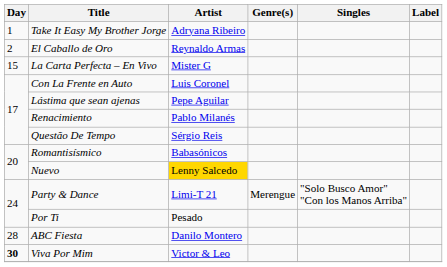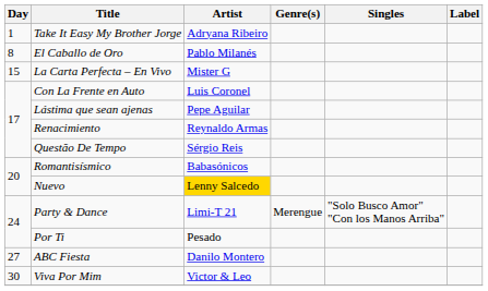El Caballo de Oro | Day: 2 -> 8
El Caballo de Oro | Artist: Reynaldo Armas -> Pablo Milanés
Renacimiento | Artist: Pablo Milanés -> Reynaldo Armas
ABC Fiesta | Day: 28 -> 27
Viva Por Mim | Day: bold -> normal
